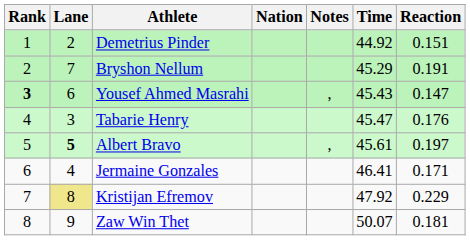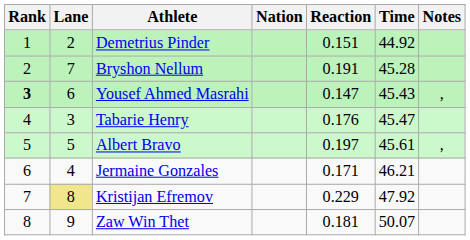columns swapped: Reaction <-> Notes
Bryshon Nellum | Time: 45.29 -> 45.28
Albert Bravo | Lane: bold -> normal
Jermaine Gonzales | Time: 46.41 -> 46.21
